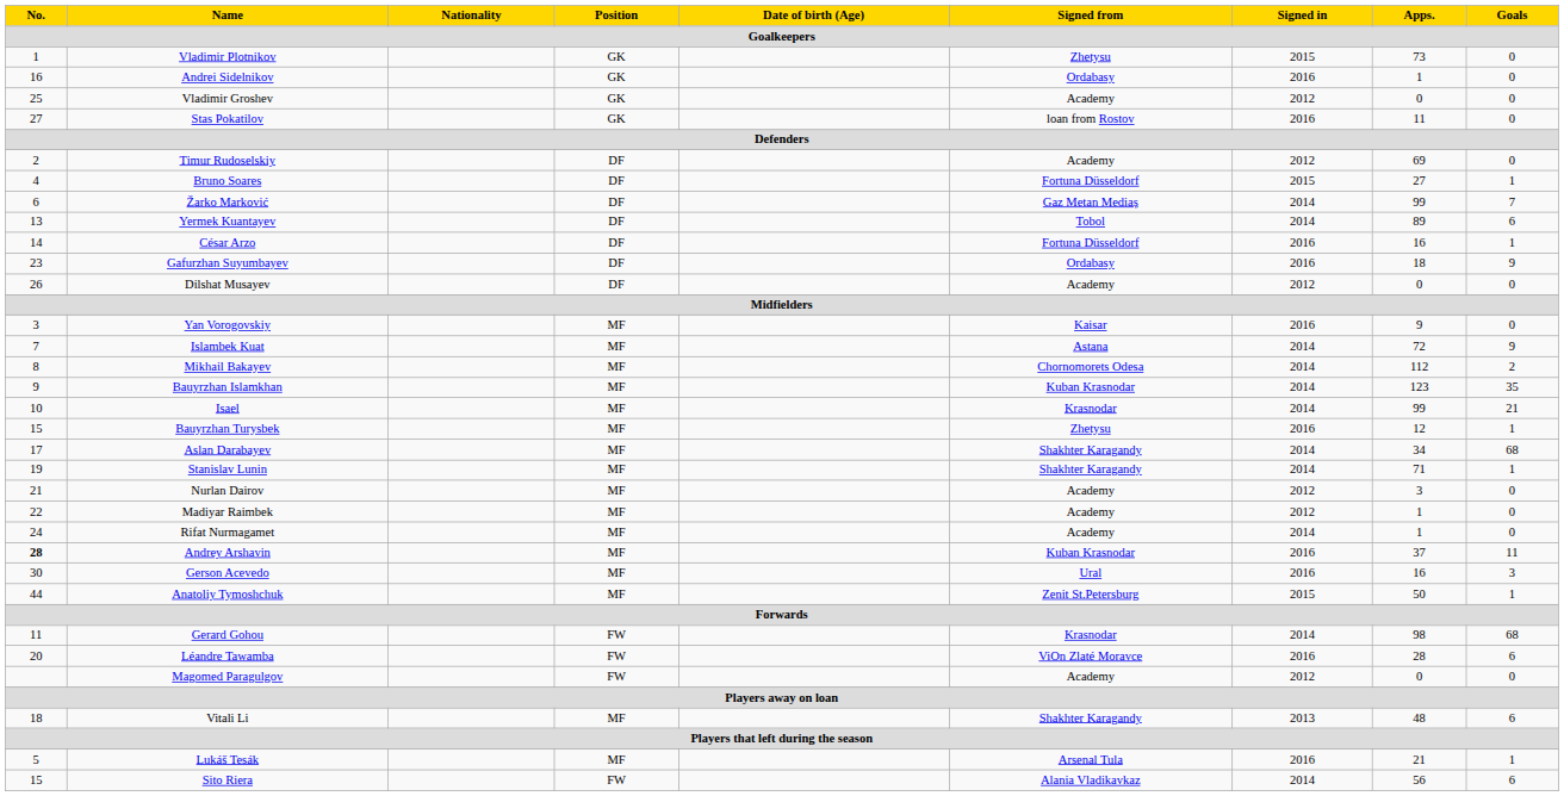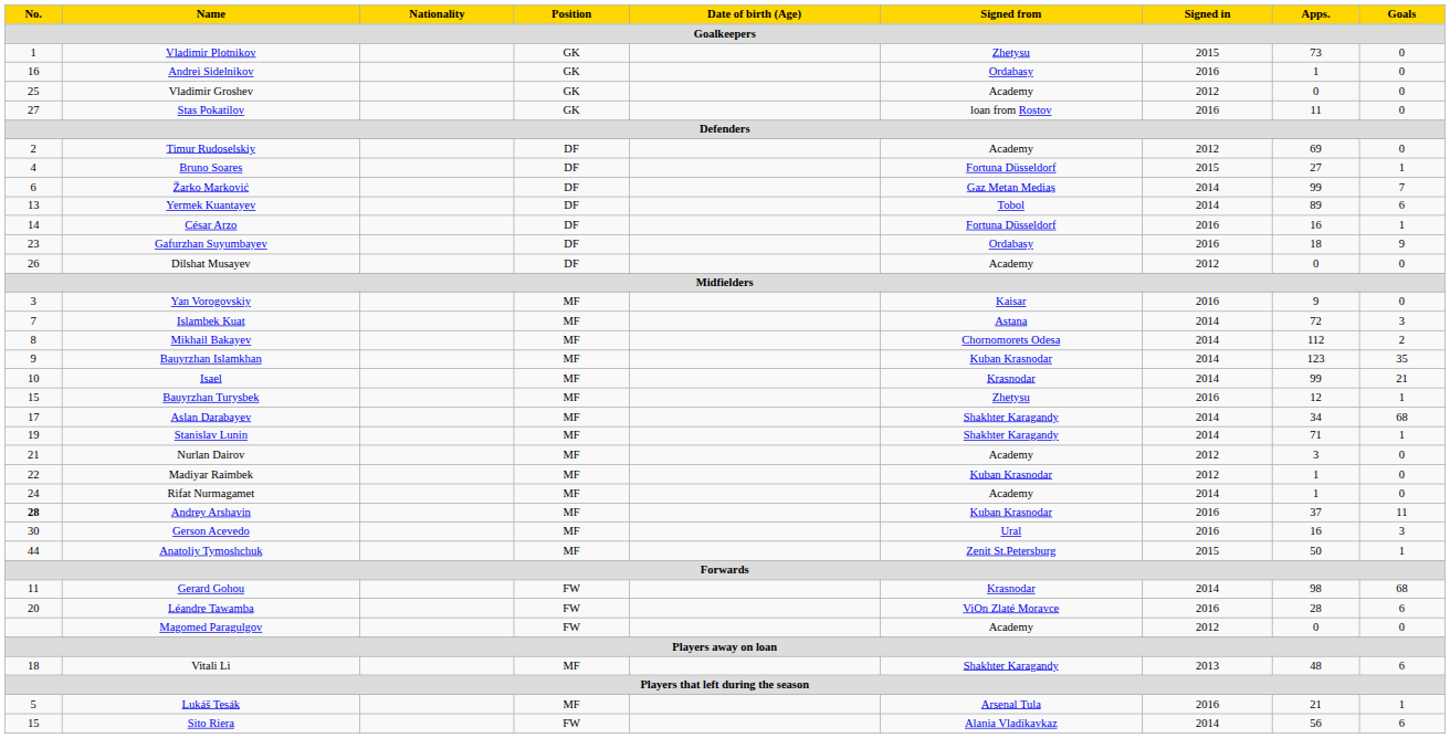Islambek Kuat | Goals: 9 -> 3
Madiyar Raimbek | Signed from: Academy -> Kuban Krasnodar
